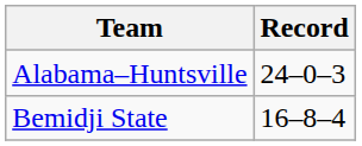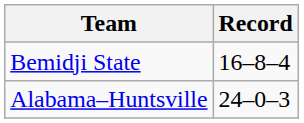rows swapped: Alabama–Huntsville <-> Bemidji State
